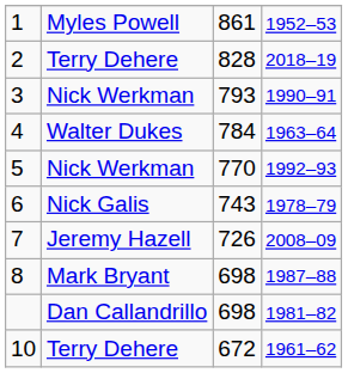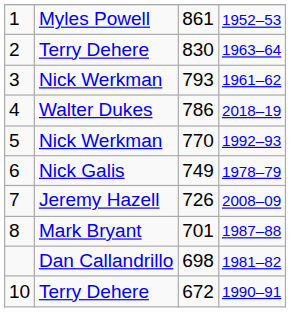2 | column 3: 828 -> 830
2 | column 4: 2018–19 -> 1963–64
3 | column 4: 1990–91 -> 1961–62
4 | column 3: 784 -> 786
4 | column 4: 1963–64 -> 2018–19
6 | column 3: 743 -> 749
8 | column 3: 698 -> 701
10 | column 4: 1961–62 -> 1990–91
